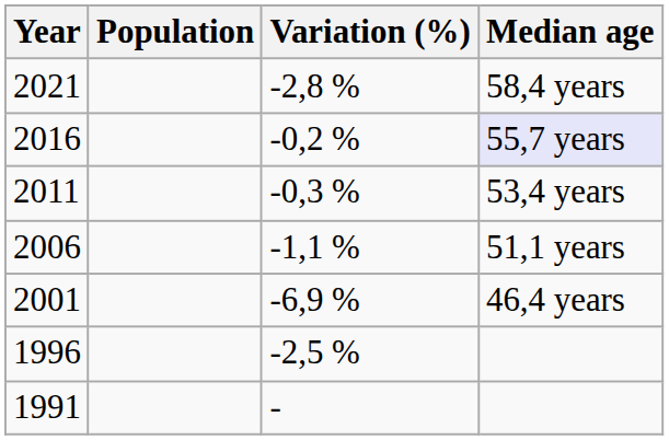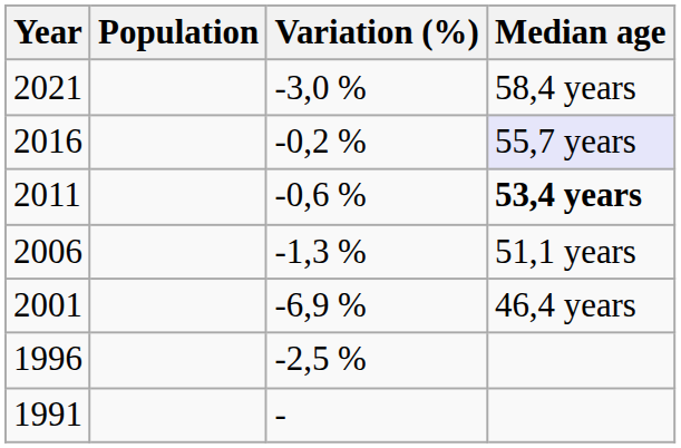2021 | Variation (%): -2,8 % -> -3,0 %
2011 | Variation (%): -0,3 % -> -0,6 %
2011 | Median age: normal -> bold
2006 | Variation (%): -1,1 % -> -1,3 %
